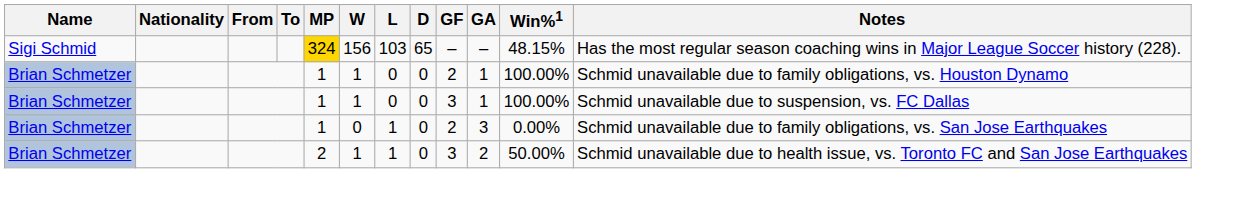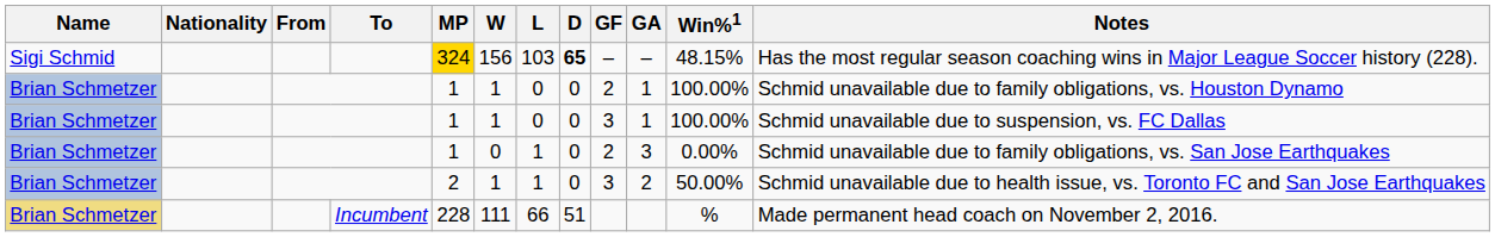Sigi Schmid | D: normal -> bold
+ row: Brian Schmetzer | Incumbent | 228 | 111 | 66 | 51 | % | Made permanent head coach on November 2, 2016.
